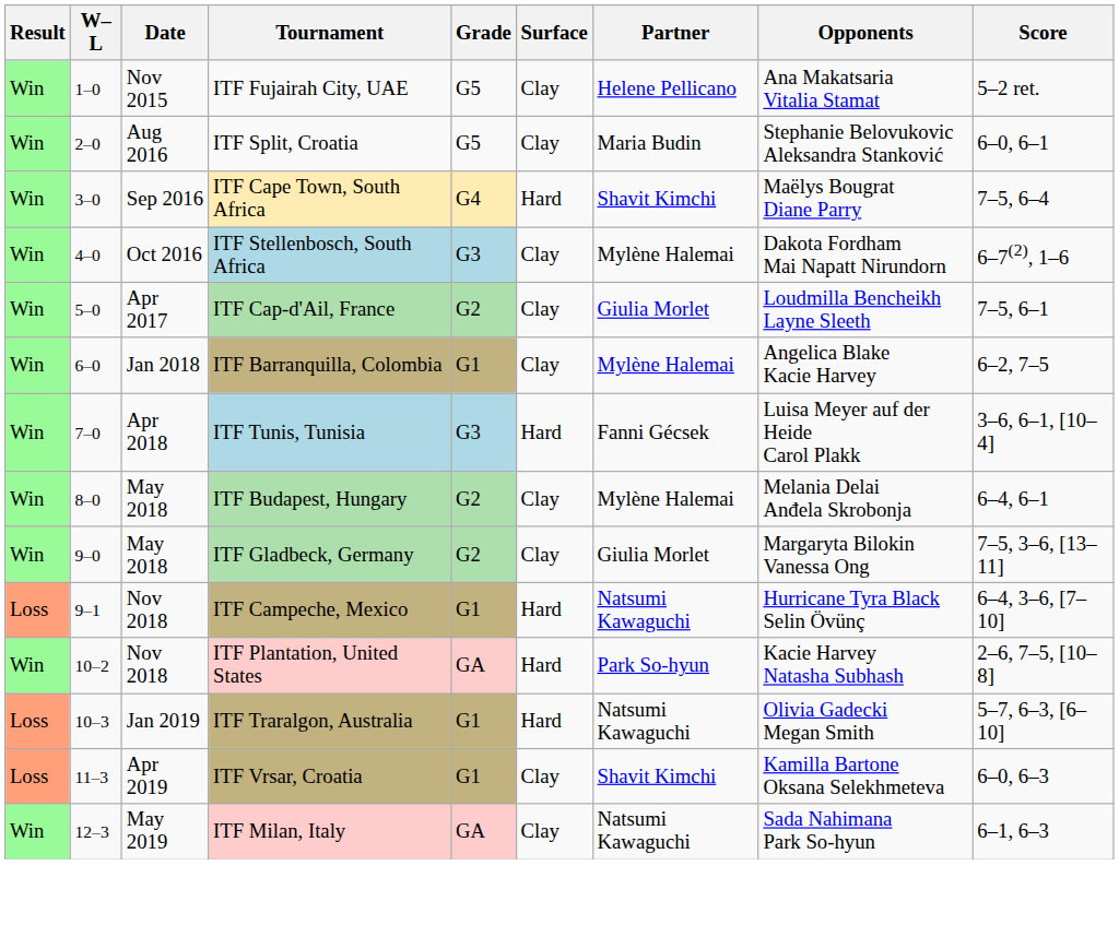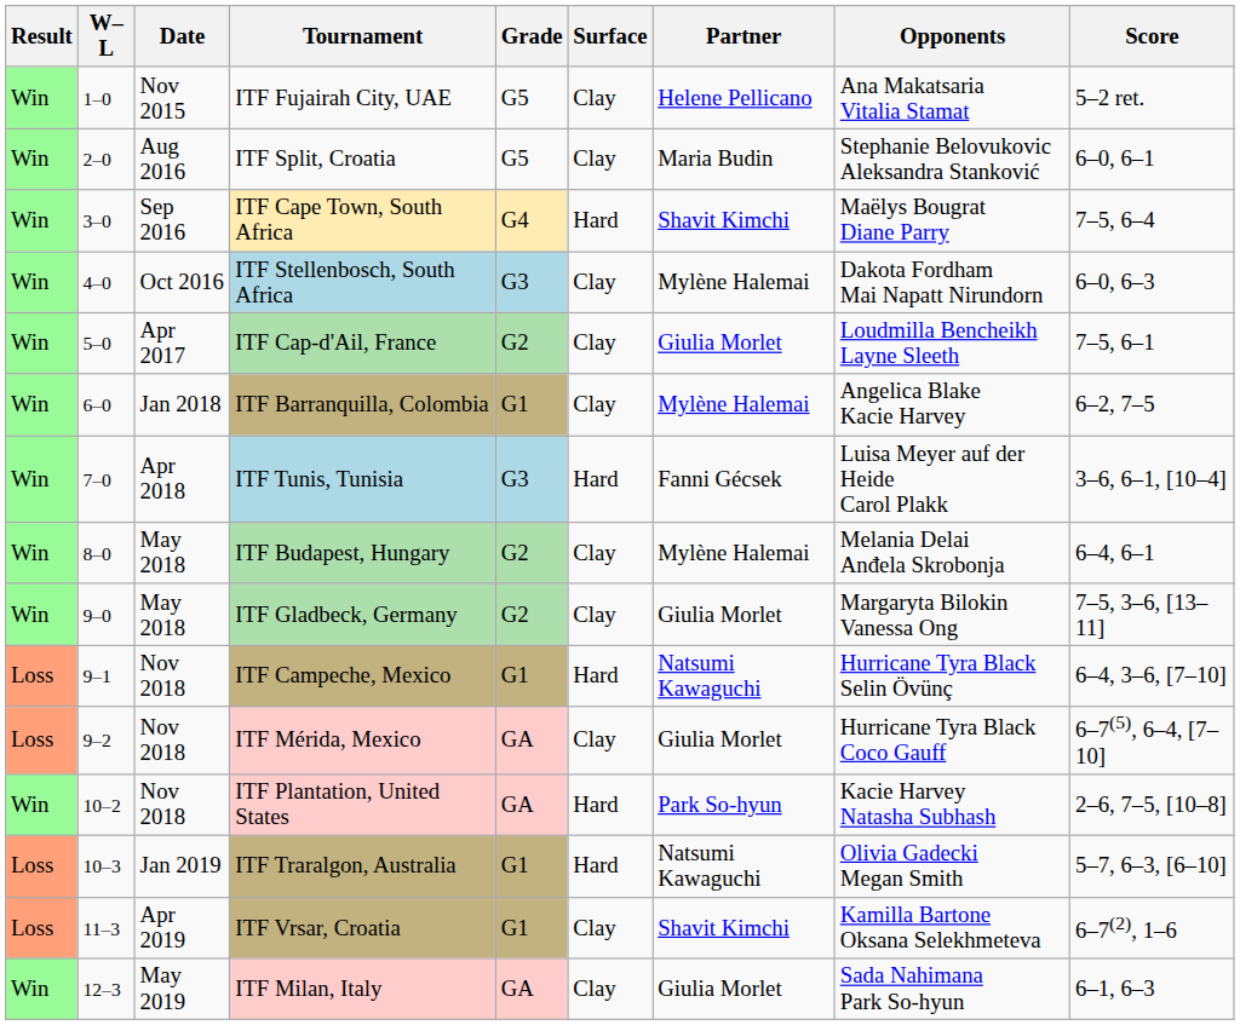ITF Stellenbosch, South Africa | Score: 6–7(2), 1–6 -> 6–0, 6–3
+ row: Loss | 9–2 | Nov 2018 | ITF Mérida, Mexico | GA | Clay | Giulia Morlet | Hurricane Tyra Black Coco Gauff | 6–7(5), 6–4, [7–10]
ITF Vrsar, Croatia | Score: 6–0, 6–3 -> 6–7(2), 1–6
ITF Milan, Italy | Partner: Natsumi Kawaguchi -> Giulia Morlet
